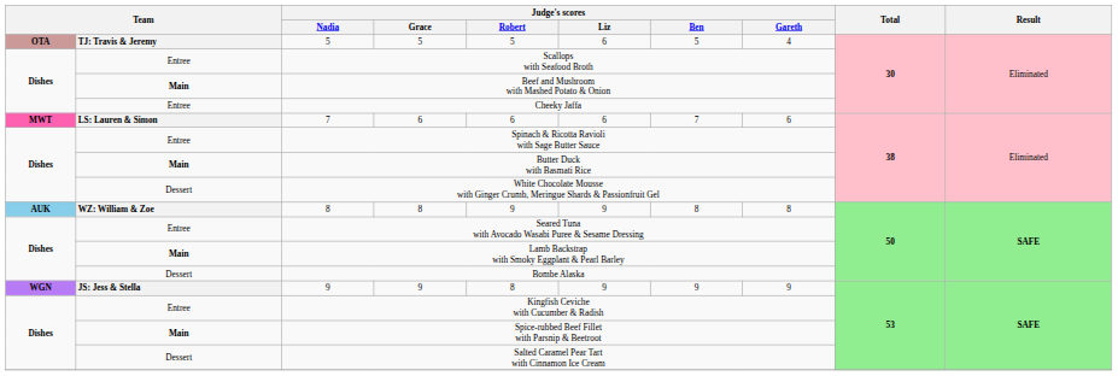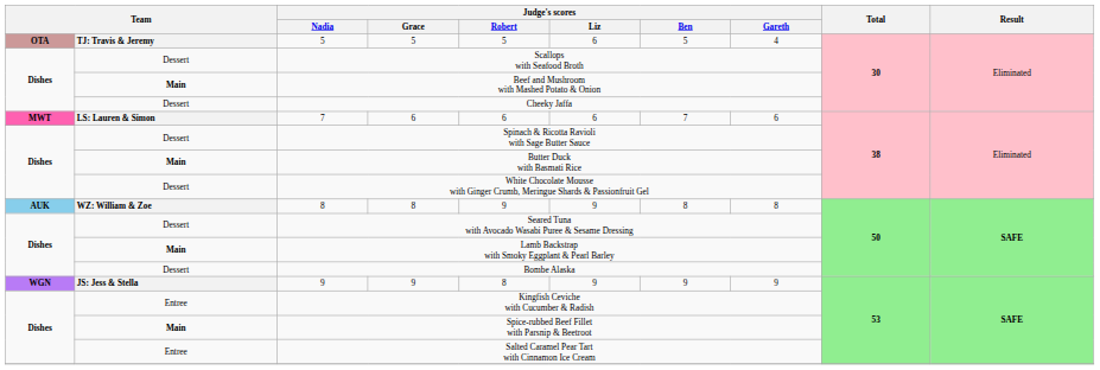Scallops with Seafood Broth | column 2: Entree -> Dessert
Cheeky Jaffa | column 2: Entree -> Dessert
Spinach & Ricotta Ravioli with Sage Butter Sauce | column 2: Entree -> Dessert
Seared Tuna with Avocado Wasabi Puree & Sesame Dressing | column 2: Entree -> Dessert
Salted Caramel Pear Tart with Cinnamon Ice Cream | column 2: Dessert -> Entree
